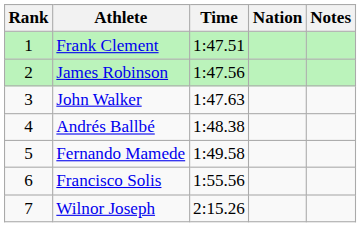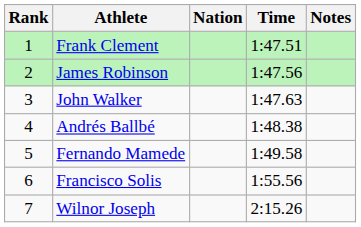columns swapped: Nation <-> Time
